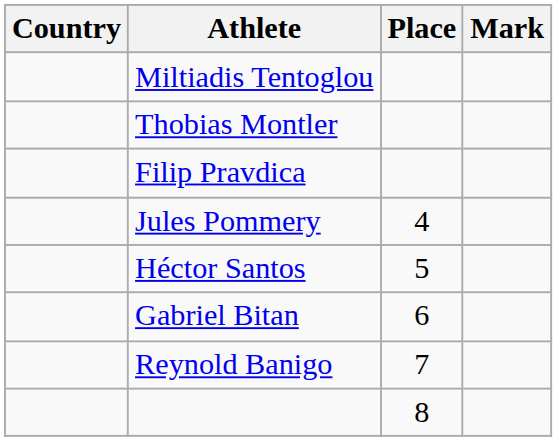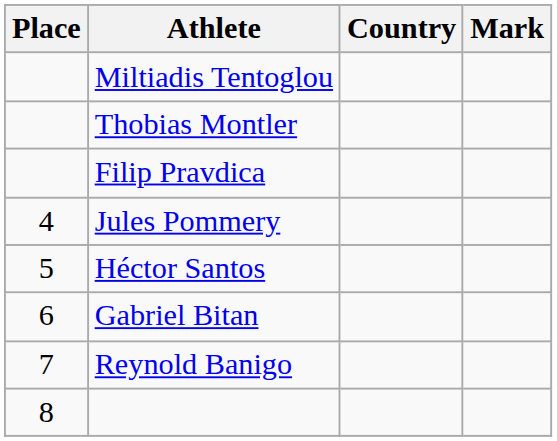columns swapped: Place <-> Country
